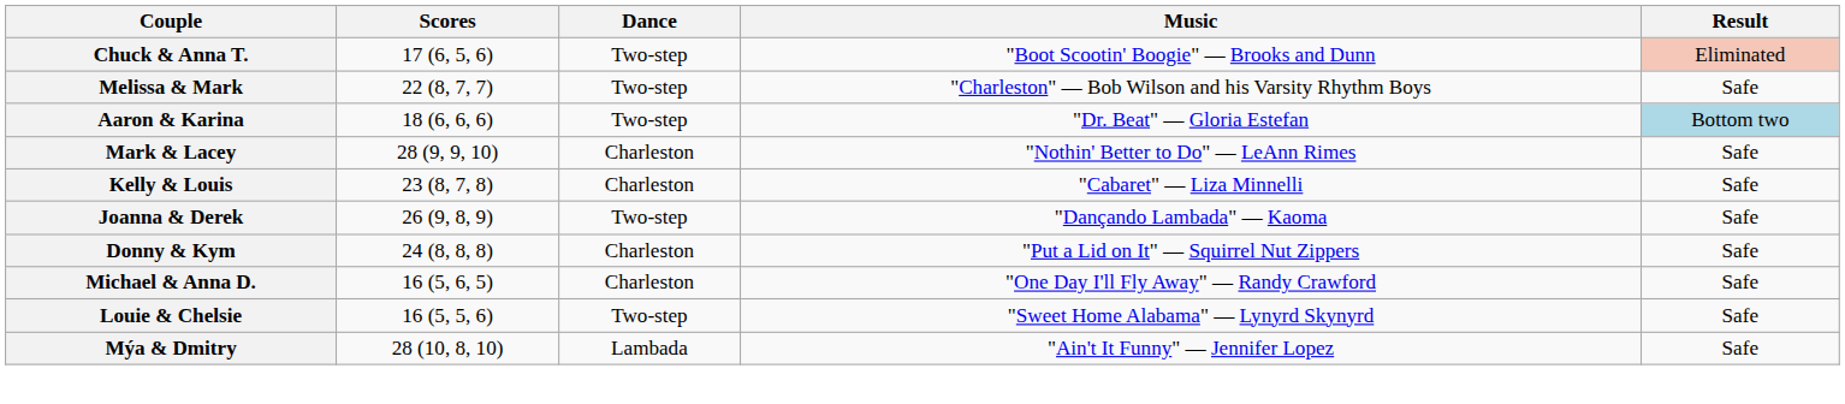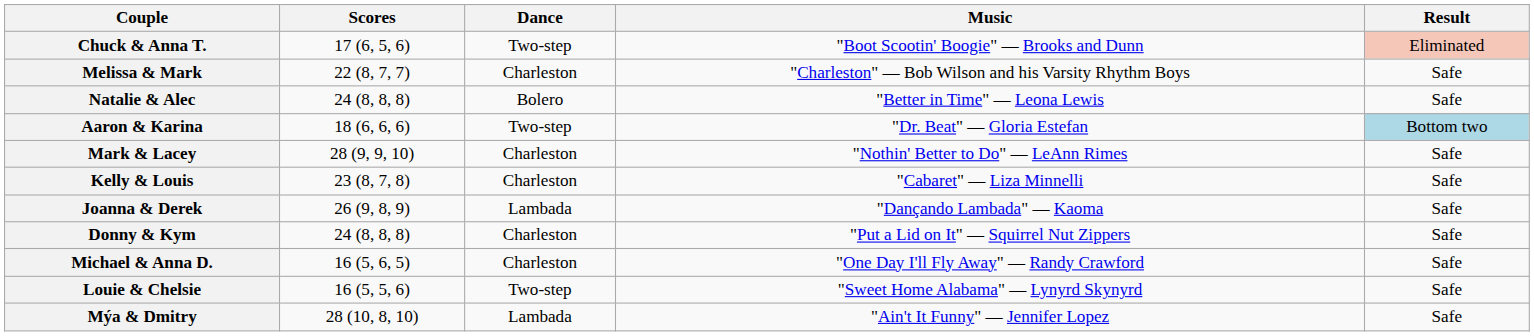Melissa & Mark | Dance: Two-step -> Charleston
+ row: Natalie & Alec | 24 (8, 8, 8) | Bolero | "Better in Time" — Leona Lewis | Safe
Joanna & Derek | Dance: Two-step -> Lambada
